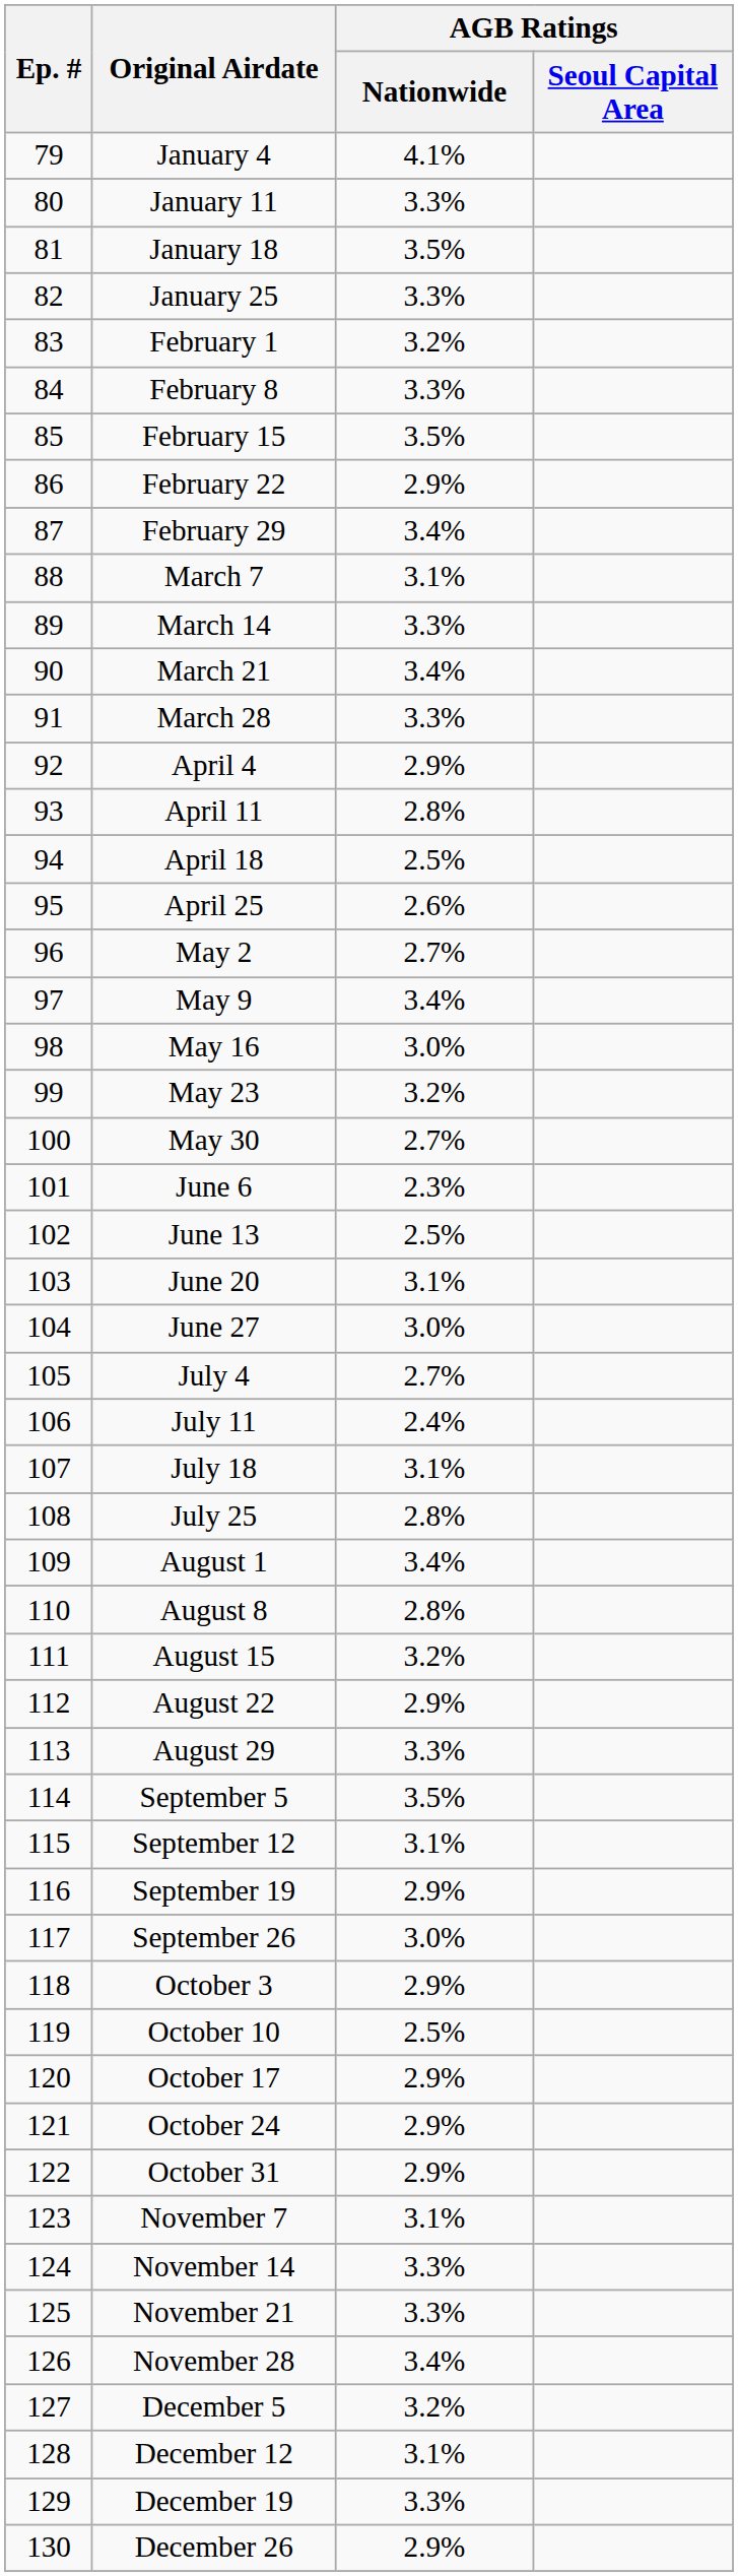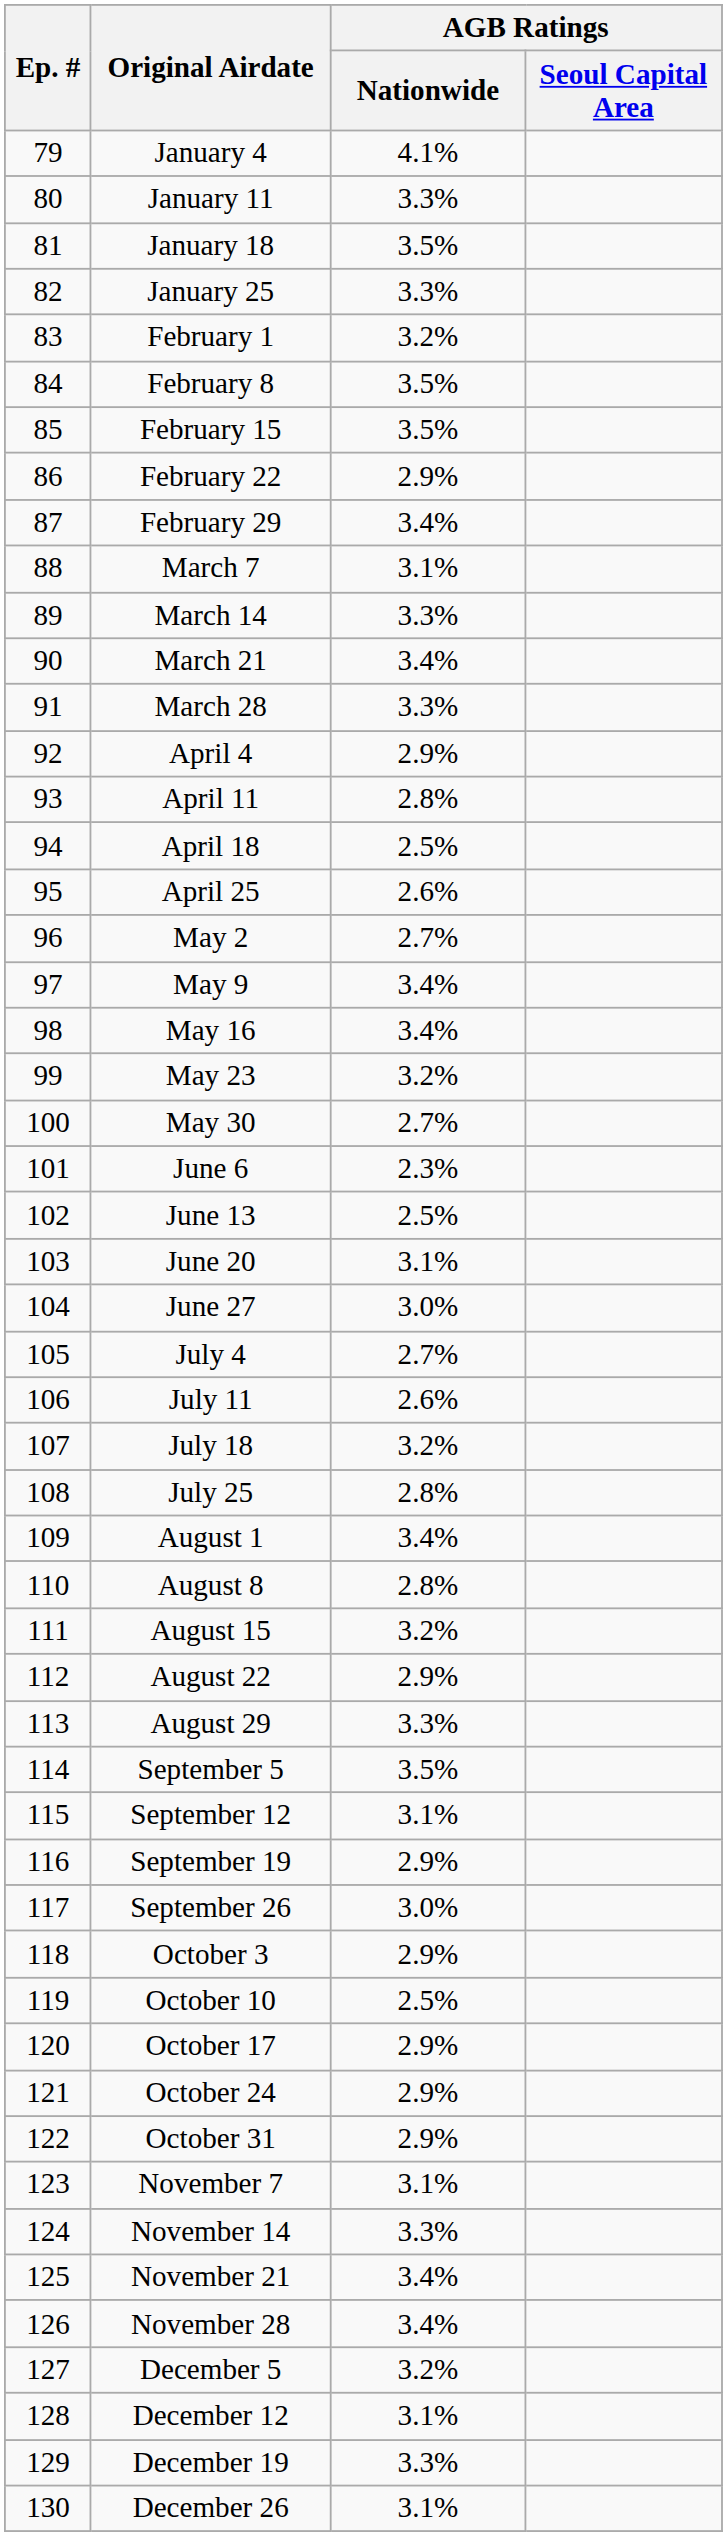February 8 | AGB Ratings / Nationwide: 3.3% -> 3.5%
May 16 | AGB Ratings / Nationwide: 3.0% -> 3.4%
July 11 | AGB Ratings / Nationwide: 2.4% -> 2.6%
July 18 | AGB Ratings / Nationwide: 3.1% -> 3.2%
November 21 | AGB Ratings / Nationwide: 3.3% -> 3.4%
December 26 | AGB Ratings / Nationwide: 2.9% -> 3.1%
